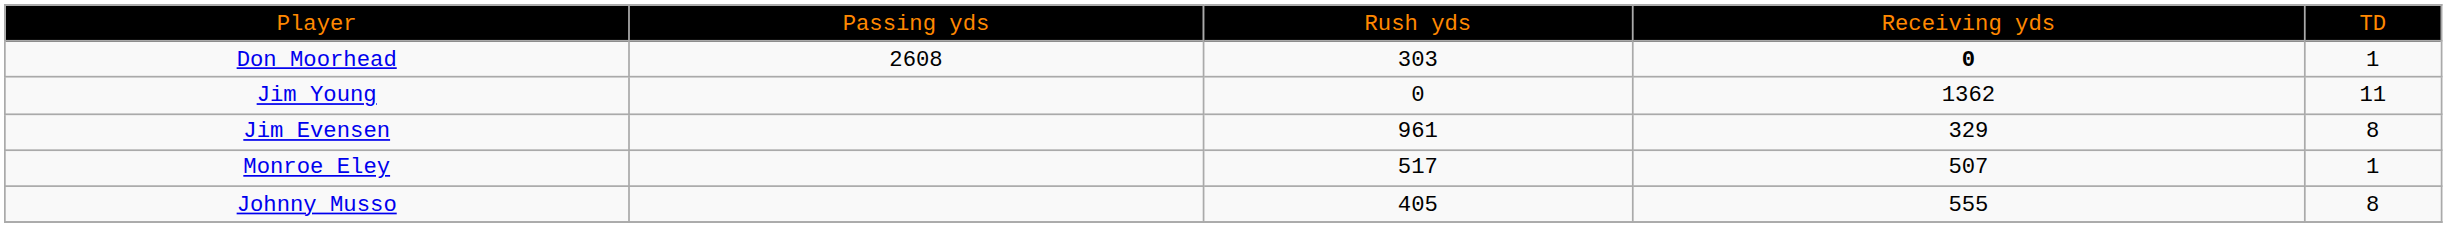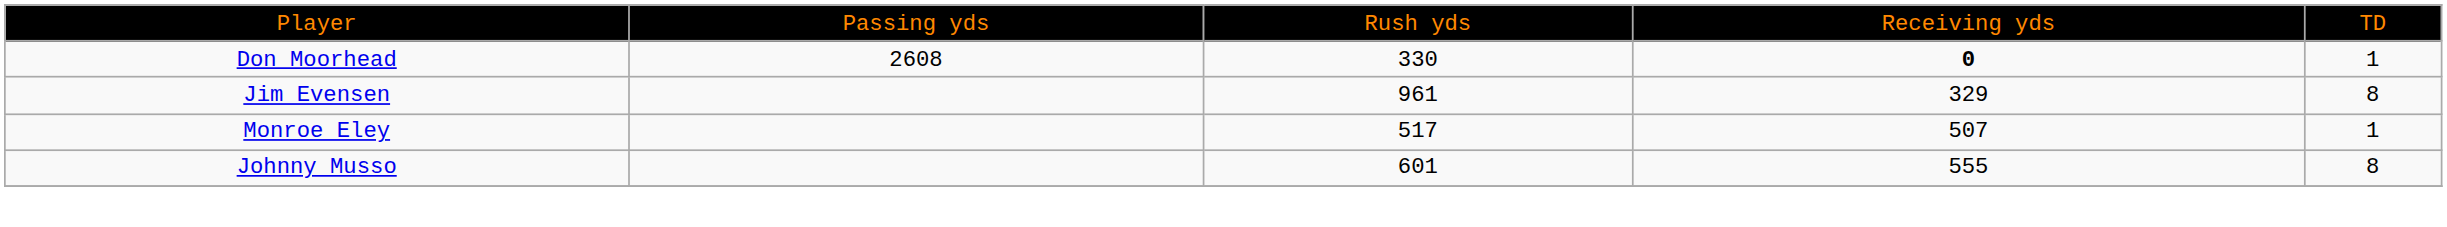Don Moorhead | column 3: 303 -> 330
- row: Jim Young | 0 | 1362 | 11
Johnny Musso | column 3: 405 -> 601
